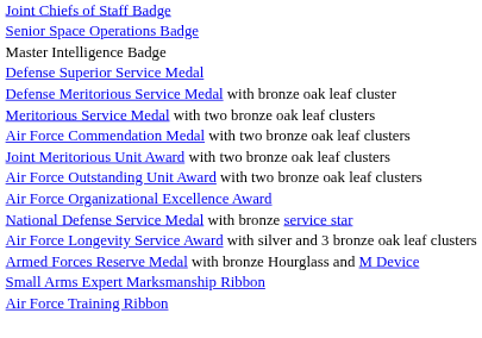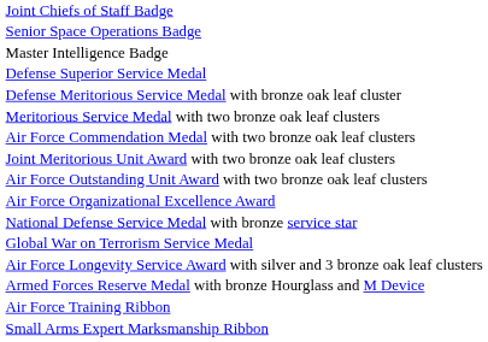+ row: Global War on Terrorism Service Medal
rows swapped: Small Arms Expert Marksmanship Ribbon <-> Air Force Training Ribbon
